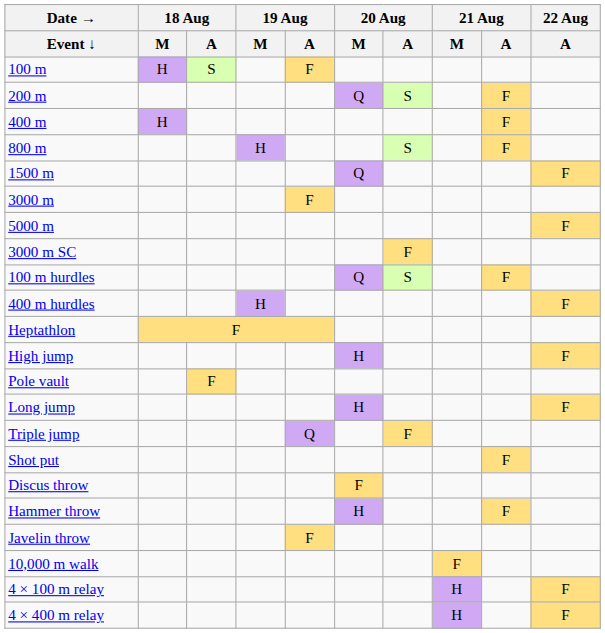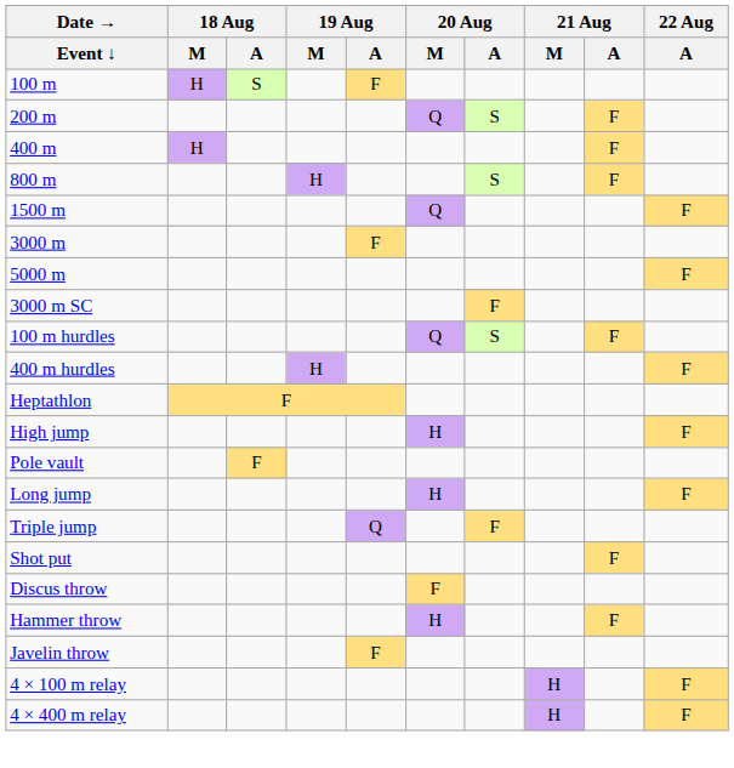- row: 10,000 m walk | F
